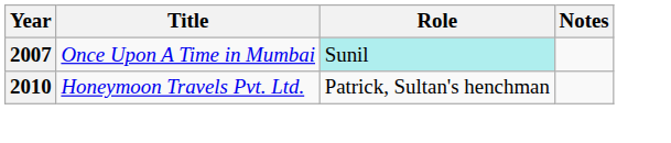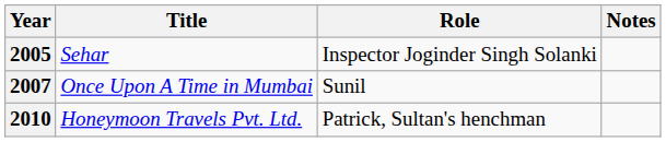+ row: 2005 | Sehar | Inspector Joginder Singh Solanki
2007 | Role: paleturquoise background -> no background
